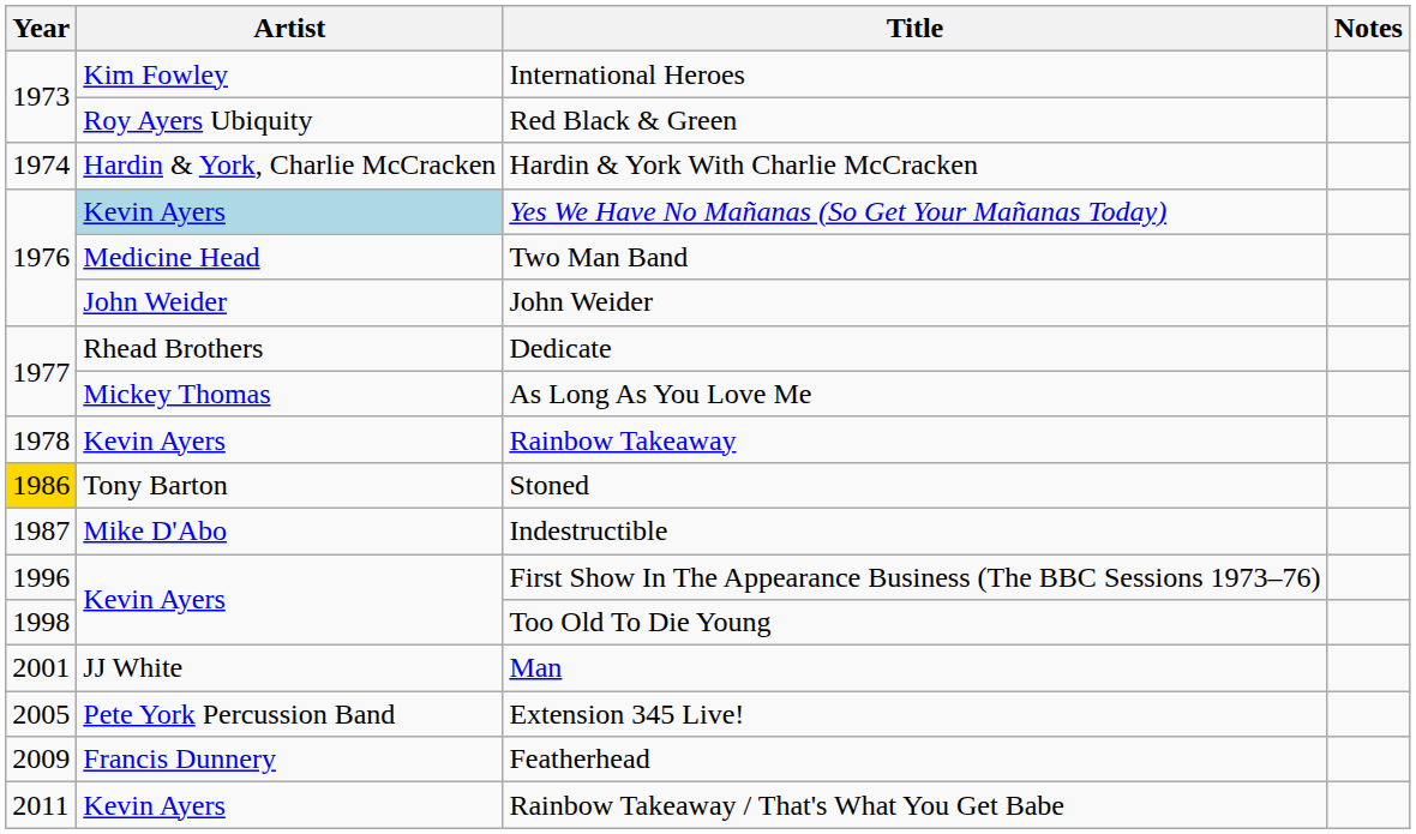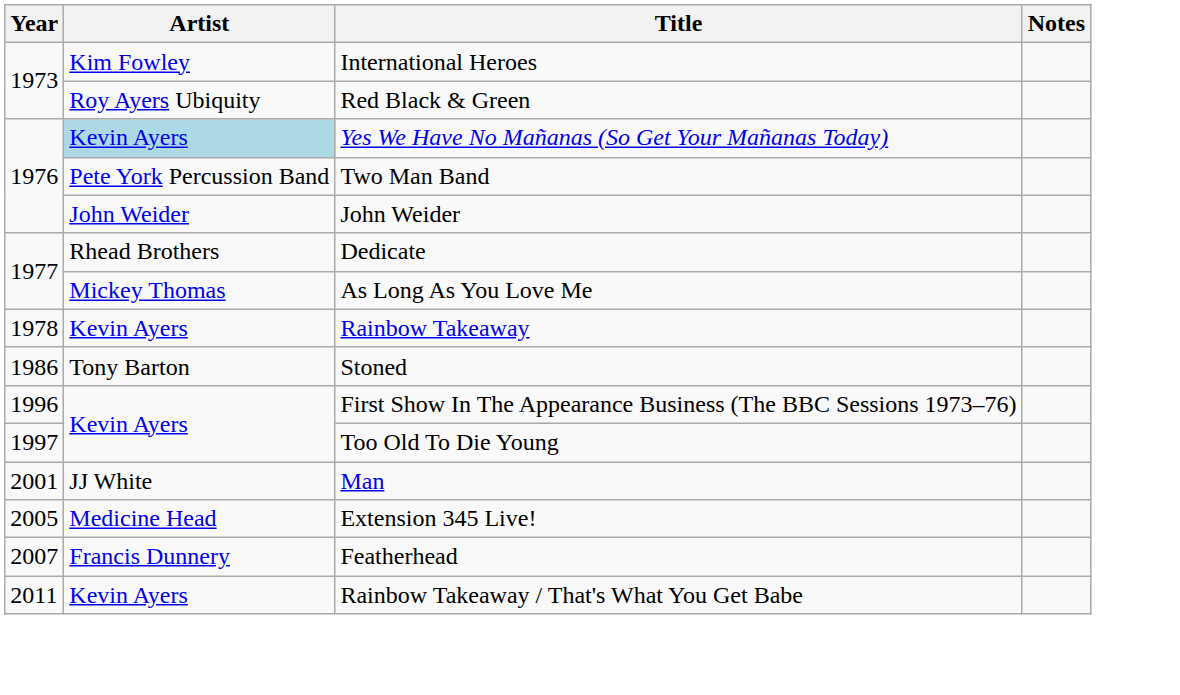- row: 1974 | Hardin & York, Charlie McCracken | Hardin & York With Charlie McCracken
Two Man Band | Artist: Medicine Head -> Pete York Percussion Band
Stoned | Year: gold background -> no background
- row: 1987 | Mike D'Abo | Indestructible
Too Old To Die Young | Year: 1998 -> 1997
Extension 345 Live! | Artist: Pete York Percussion Band -> Medicine Head
Featherhead | Year: 2009 -> 2007
